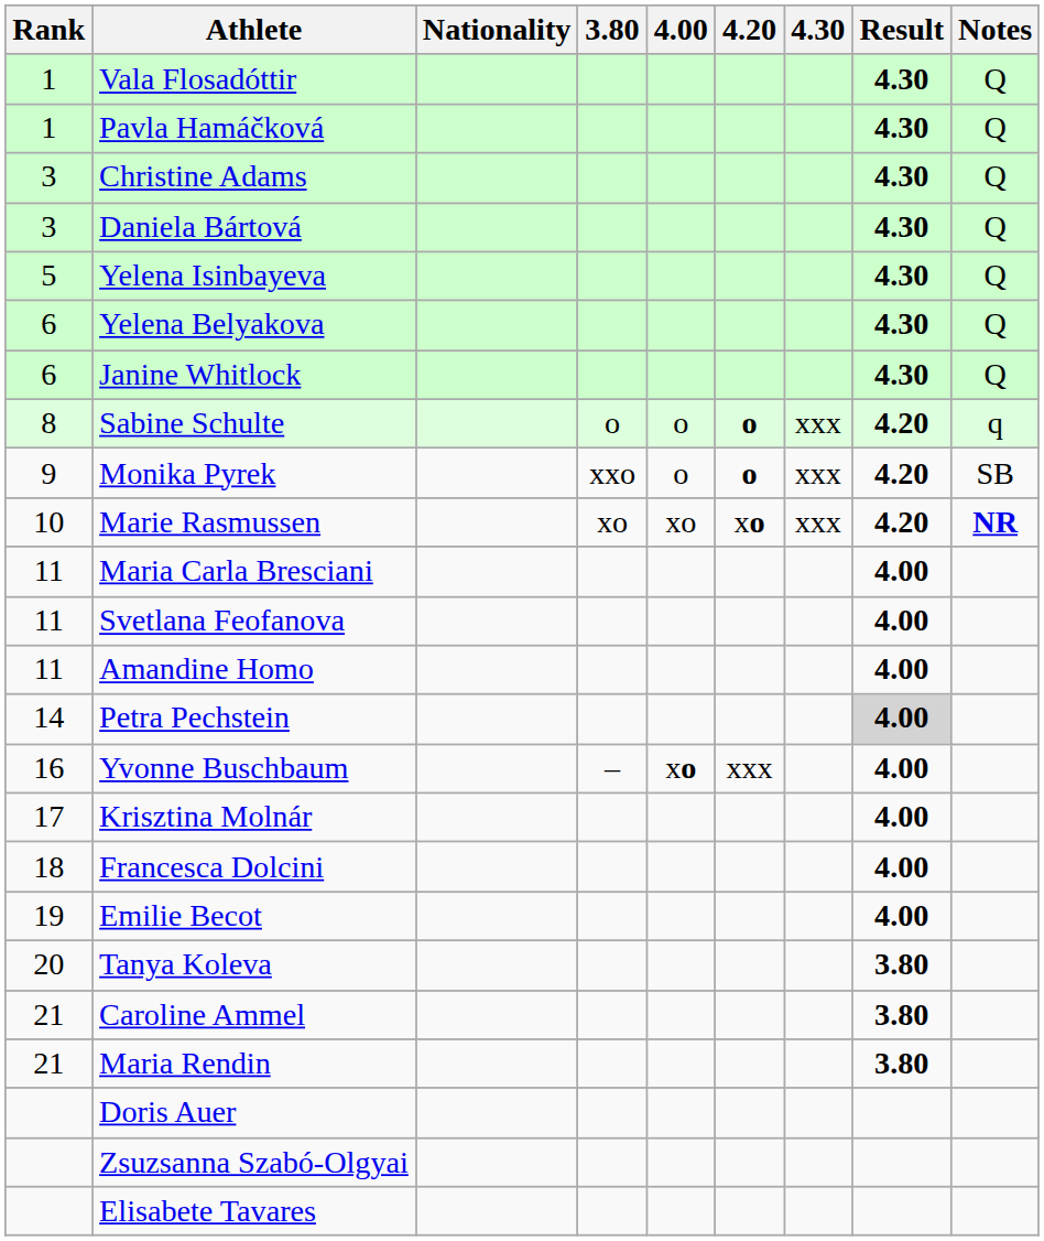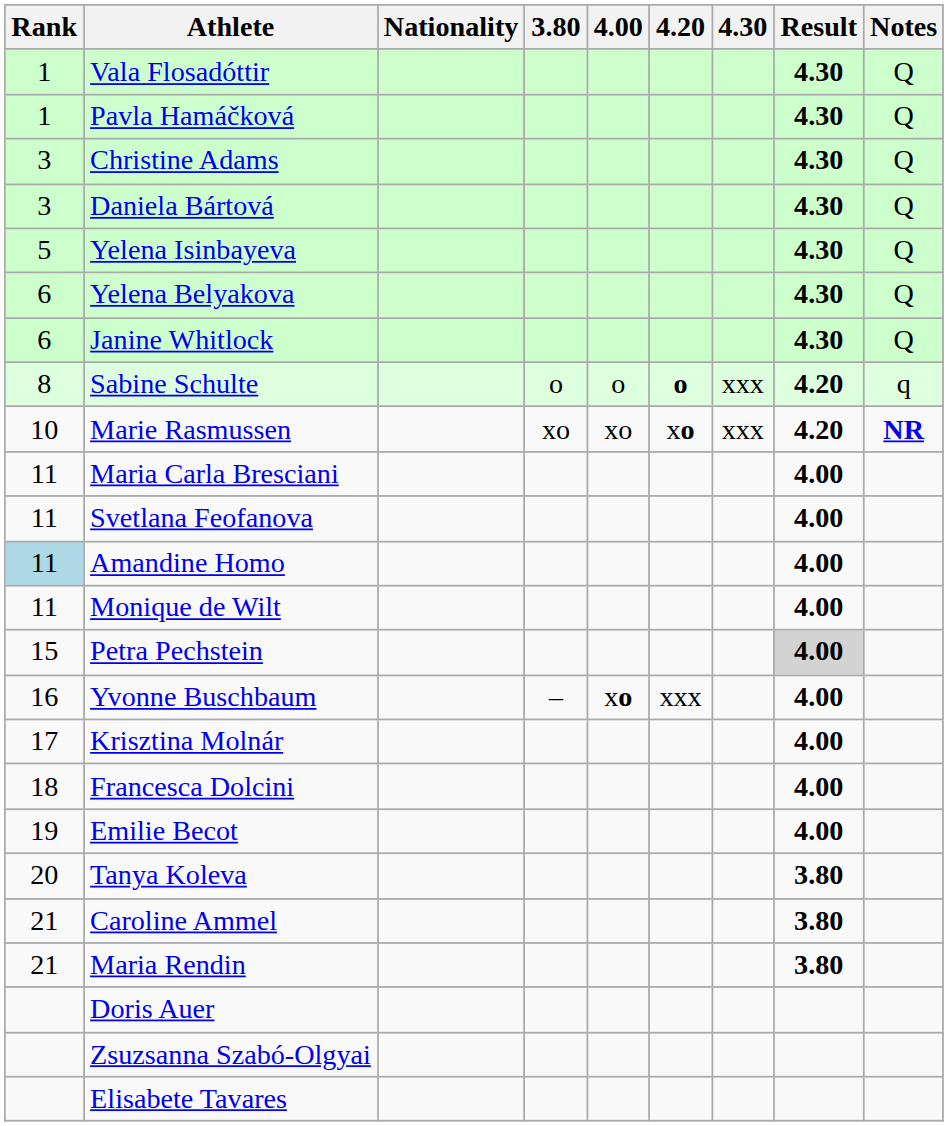- row: 9 | Monika Pyrek | xxo | o | o | xxx | 4.20 | SB
Amandine Homo | Rank: no background -> lightblue background
+ row: 11 | Monique de Wilt | 4.00
Petra Pechstein | Rank: 14 -> 15
